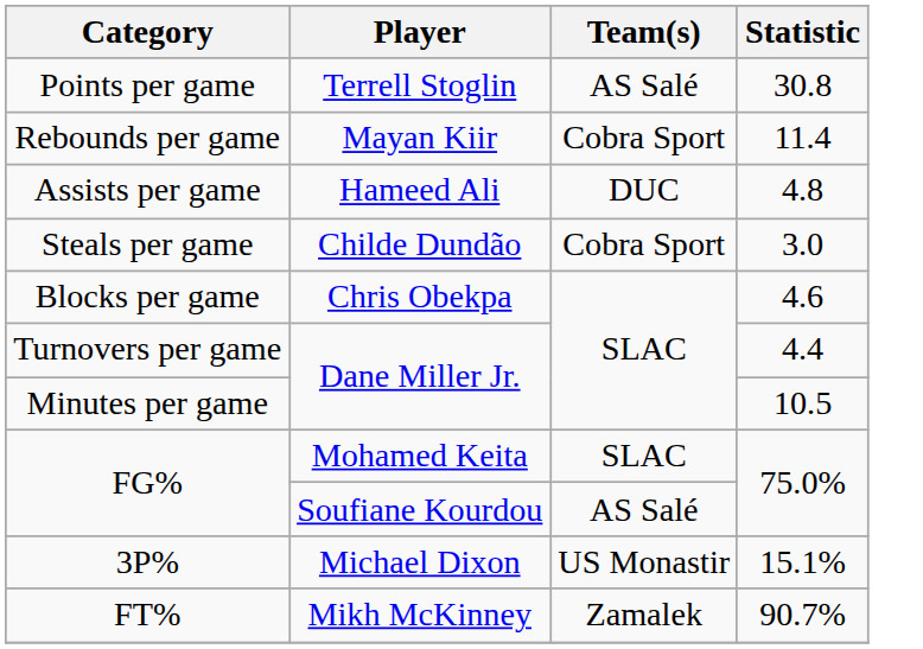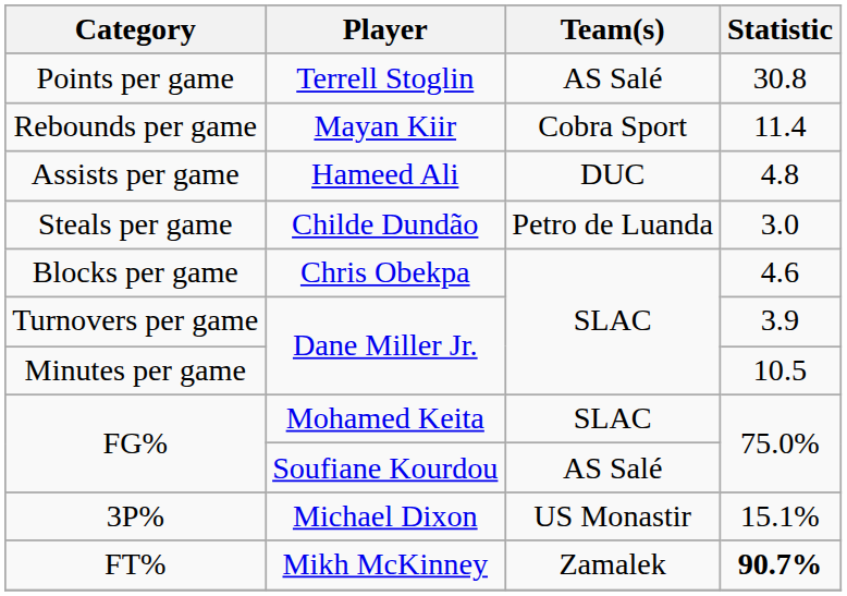Steals per game | Team(s): Cobra Sport -> Petro de Luanda
Turnovers per game | Statistic: 4.4 -> 3.9
FT% | Statistic: normal -> bold
